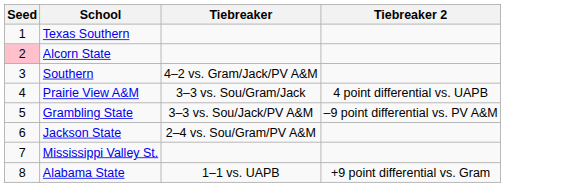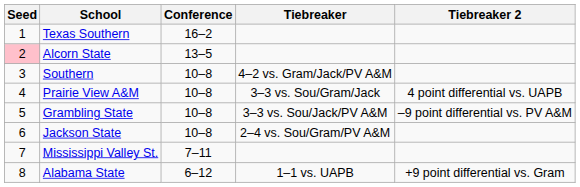+ column: Conference | 16–2 | 13–5 | 10–8 | 10–8 | 10–8 | 10–8 | 7–11 | 6–12
